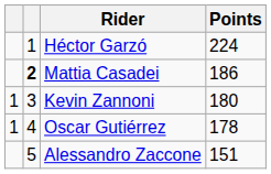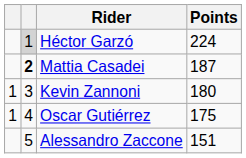Héctor Garzó | column 2: no background -> lightgrey background
Mattia Casadei | Points: 186 -> 187
Oscar Gutiérrez | Points: 178 -> 175
